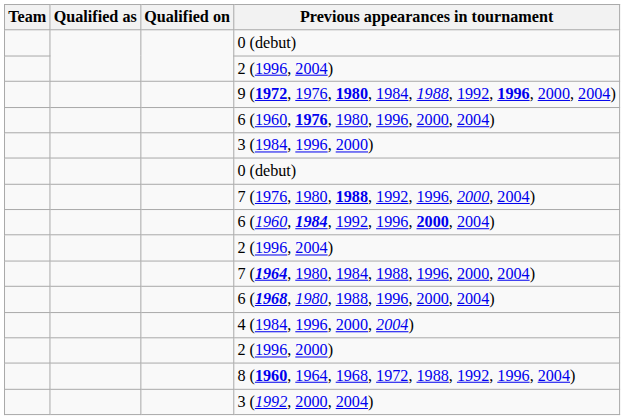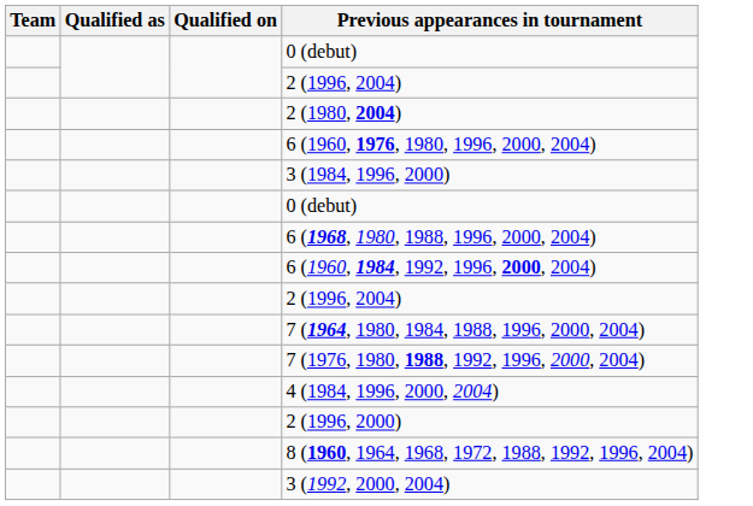- row: 9 (1972, 1976, 1980, 1984, 1988, 1992, 1996, 2000, 2004)
+ row: 2 (1980, 2004)
rows swapped: 6 (1968, 1980, 1988, 1996, 2000, 2004) <-> 7 (1976, 1980, 1988, 1992, 1996, 2000, 2004)
